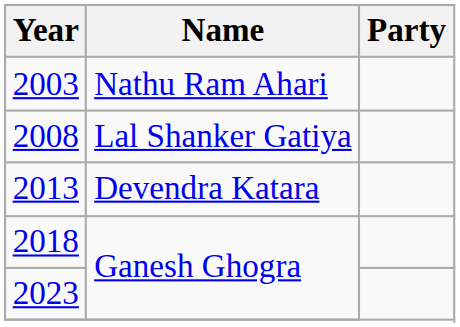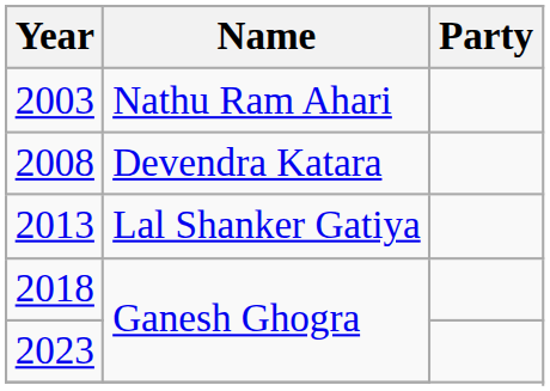2008 | Name: Lal Shanker Gatiya -> Devendra Katara
2013 | Name: Devendra Katara -> Lal Shanker Gatiya
